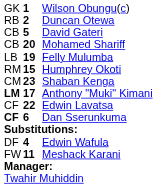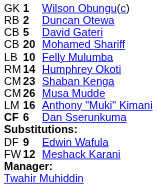Felly Mulumba | column 2: 19 -> 10
Humphrey Okoti | column 2: 15 -> 14
+ row: CM | 26 | Musa Mudde
Anthony "Muki" Kimani | column 1: bold -> normal
Anthony "Muki" Kimani | column 2: 17 -> 16
- row: CF | 22 | Edwin Lavatsa
Edwin Wafula | column 2: 4 -> 9
Meshack Karani | column 2: 11 -> 12
